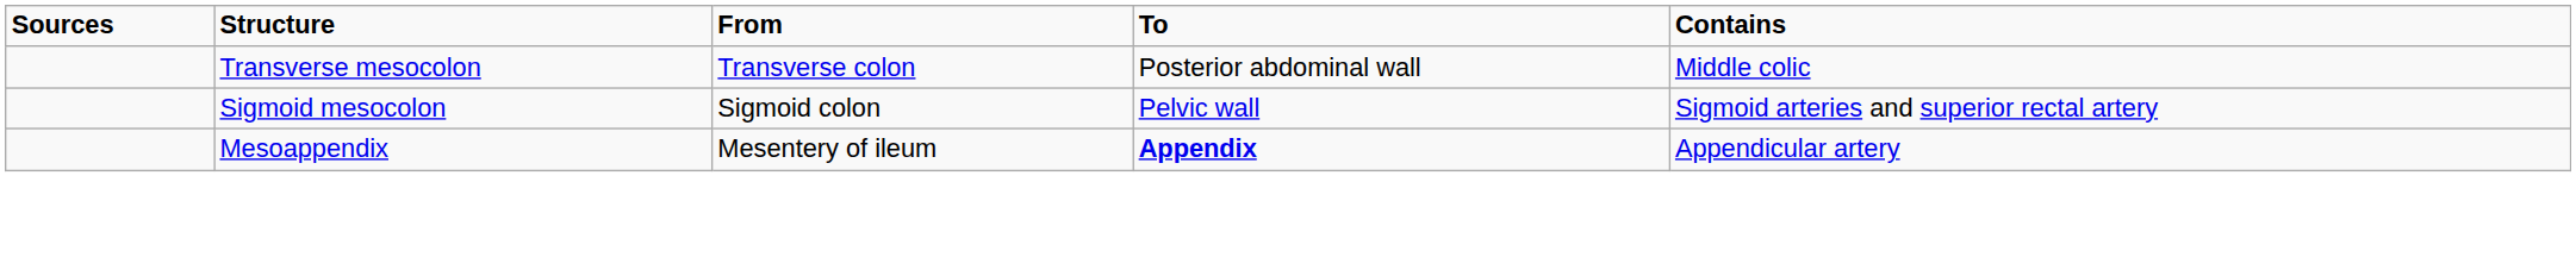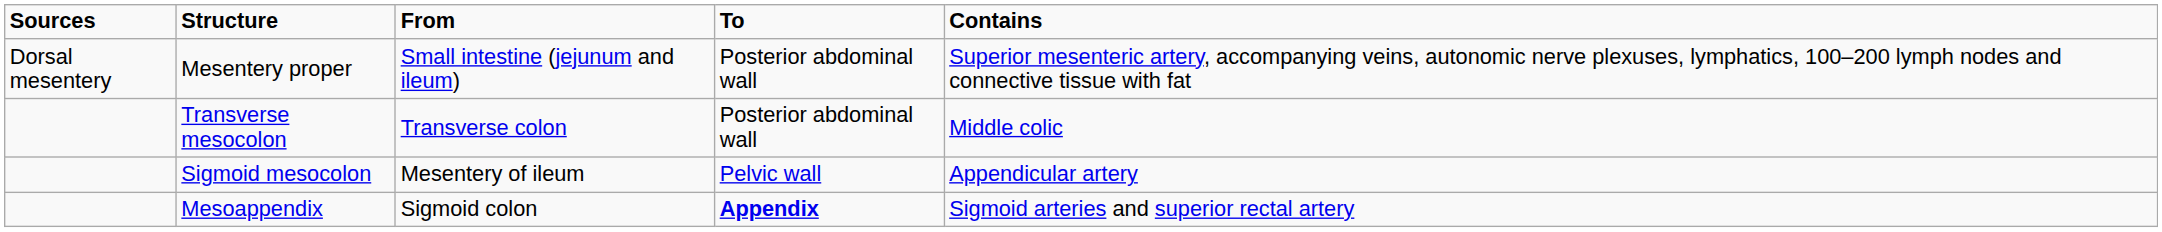+ row: Dorsal mesentery | Mesentery proper | Small intestine (jejunum and ileum) | Posterior abdominal wall | Superior mesenteric artery, accompanying veins, autonomic nerve plexuses, lymphatics, 100–200 lymph nodes and connective tissue with fat
Sigmoid mesocolon | From: Sigmoid colon -> Mesentery of ileum
Sigmoid mesocolon | Contains: Sigmoid arteries and superior rectal artery -> Appendicular artery
Mesoappendix | From: Mesentery of ileum -> Sigmoid colon
Mesoappendix | Contains: Appendicular artery -> Sigmoid arteries and superior rectal artery
